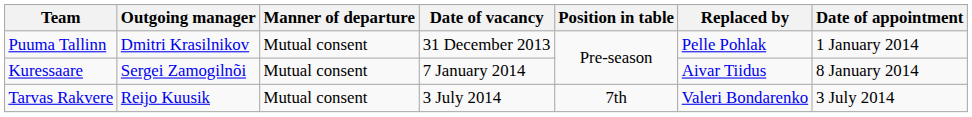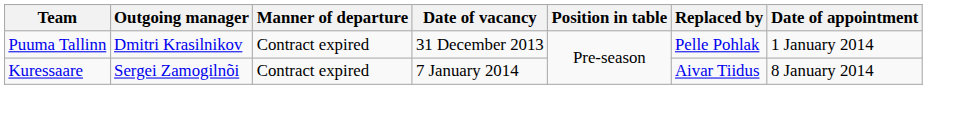Puuma Tallinn | Manner of departure: Mutual consent -> Contract expired
Kuressaare | Manner of departure: Mutual consent -> Contract expired
- row: Tarvas Rakvere | Reijo Kuusik | Mutual consent | 3 July 2014 | 7th | Valeri Bondarenko | 3 July 2014
